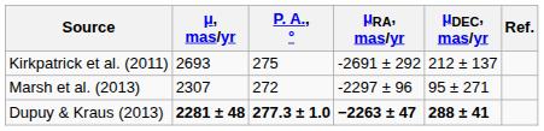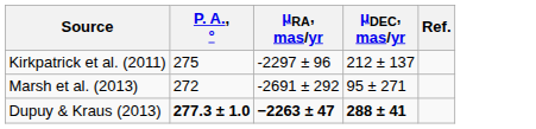- column: μ, mas/yr | 2693 | 2307 | 2281 ± 48
Kirkpatrick et al. (2011) | μRA, mas/yr: -2691 ± 292 -> -2297 ± 96
Marsh et al. (2013) | μRA, mas/yr: -2297 ± 96 -> -2691 ± 292
